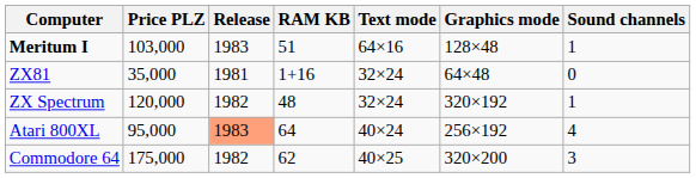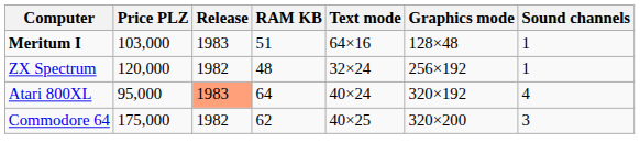- row: ZX81 | 35,000 | 1981 | 1+16 | 32×24 | 64×48 | 0
ZX Spectrum | Graphics mode: 320×192 -> 256×192
Atari 800XL | Graphics mode: 256×192 -> 320×192
